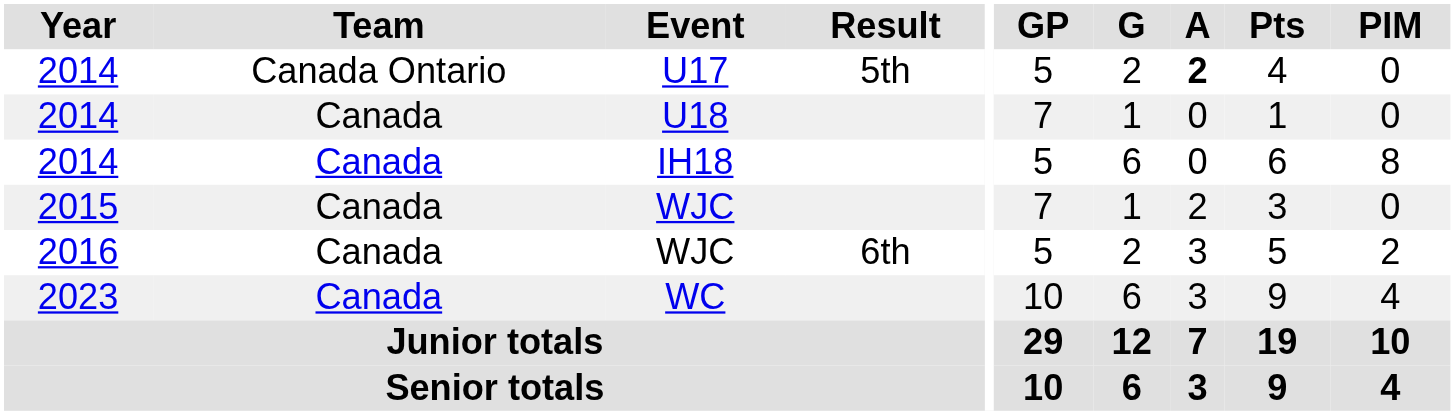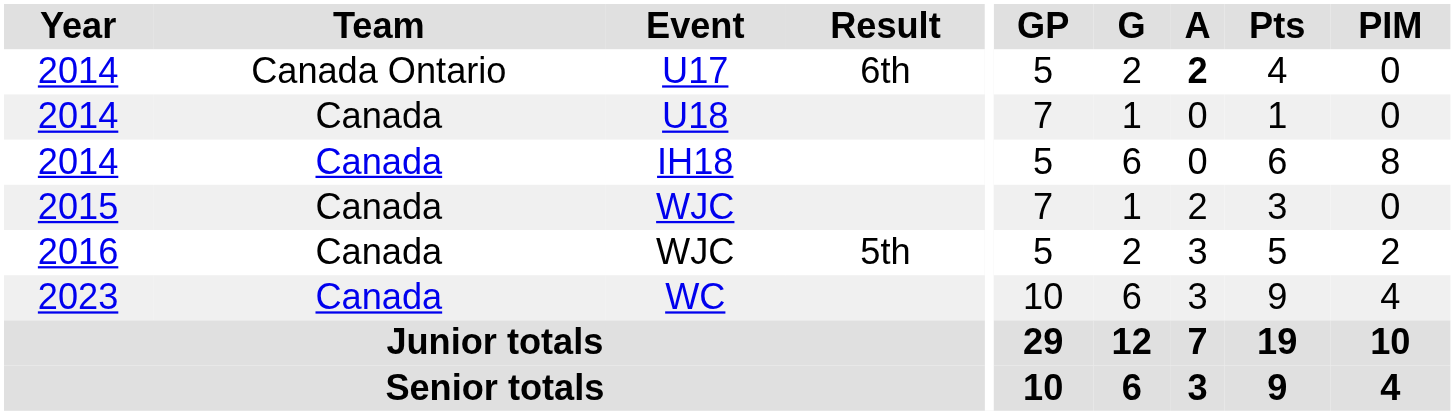U17 | Result: 5th -> 6th
2016 / WJC | Result: 6th -> 5th
